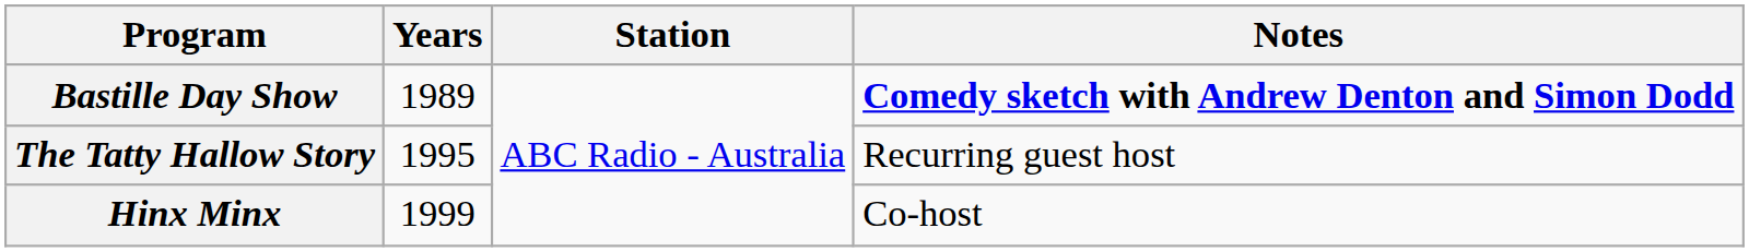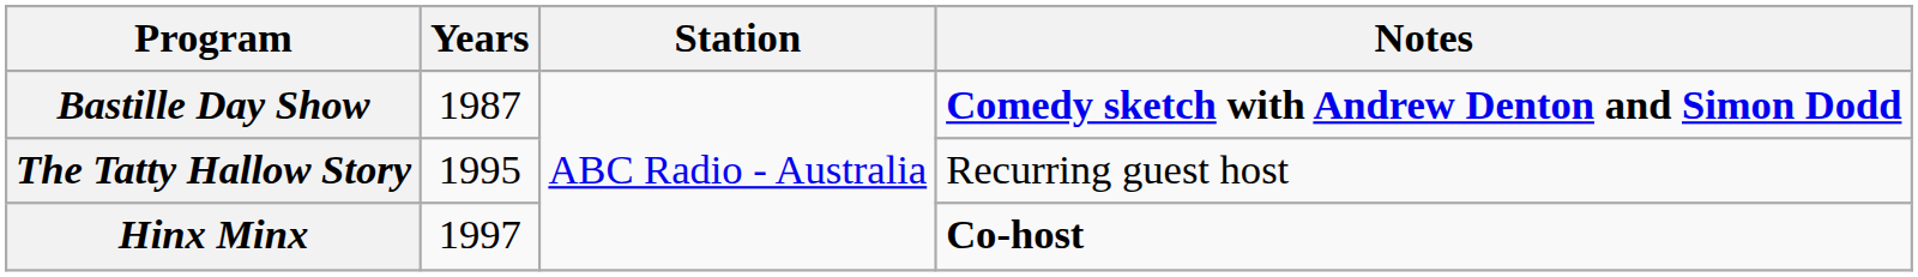Bastille Day Show | Years: 1989 -> 1987
Hinx Minx | Years: 1999 -> 1997
Hinx Minx | Notes: normal -> bold
